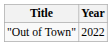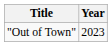"Out of Town" | Year: 2022 -> 2023
